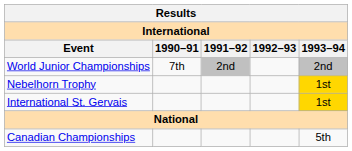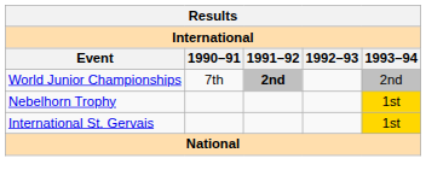World Junior Championships | 1991–92: normal -> bold
- row: Canadian Championships | 5th
